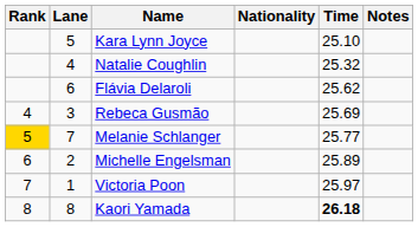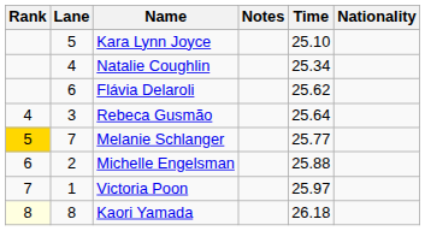columns swapped: Nationality <-> Notes
Natalie Coughlin | Time: 25.32 -> 25.34
Rebeca Gusmão | Time: 25.69 -> 25.64
Michelle Engelsman | Time: 25.89 -> 25.88
Kaori Yamada | Rank: no background -> lightyellow background
Kaori Yamada | Time: bold -> normal
